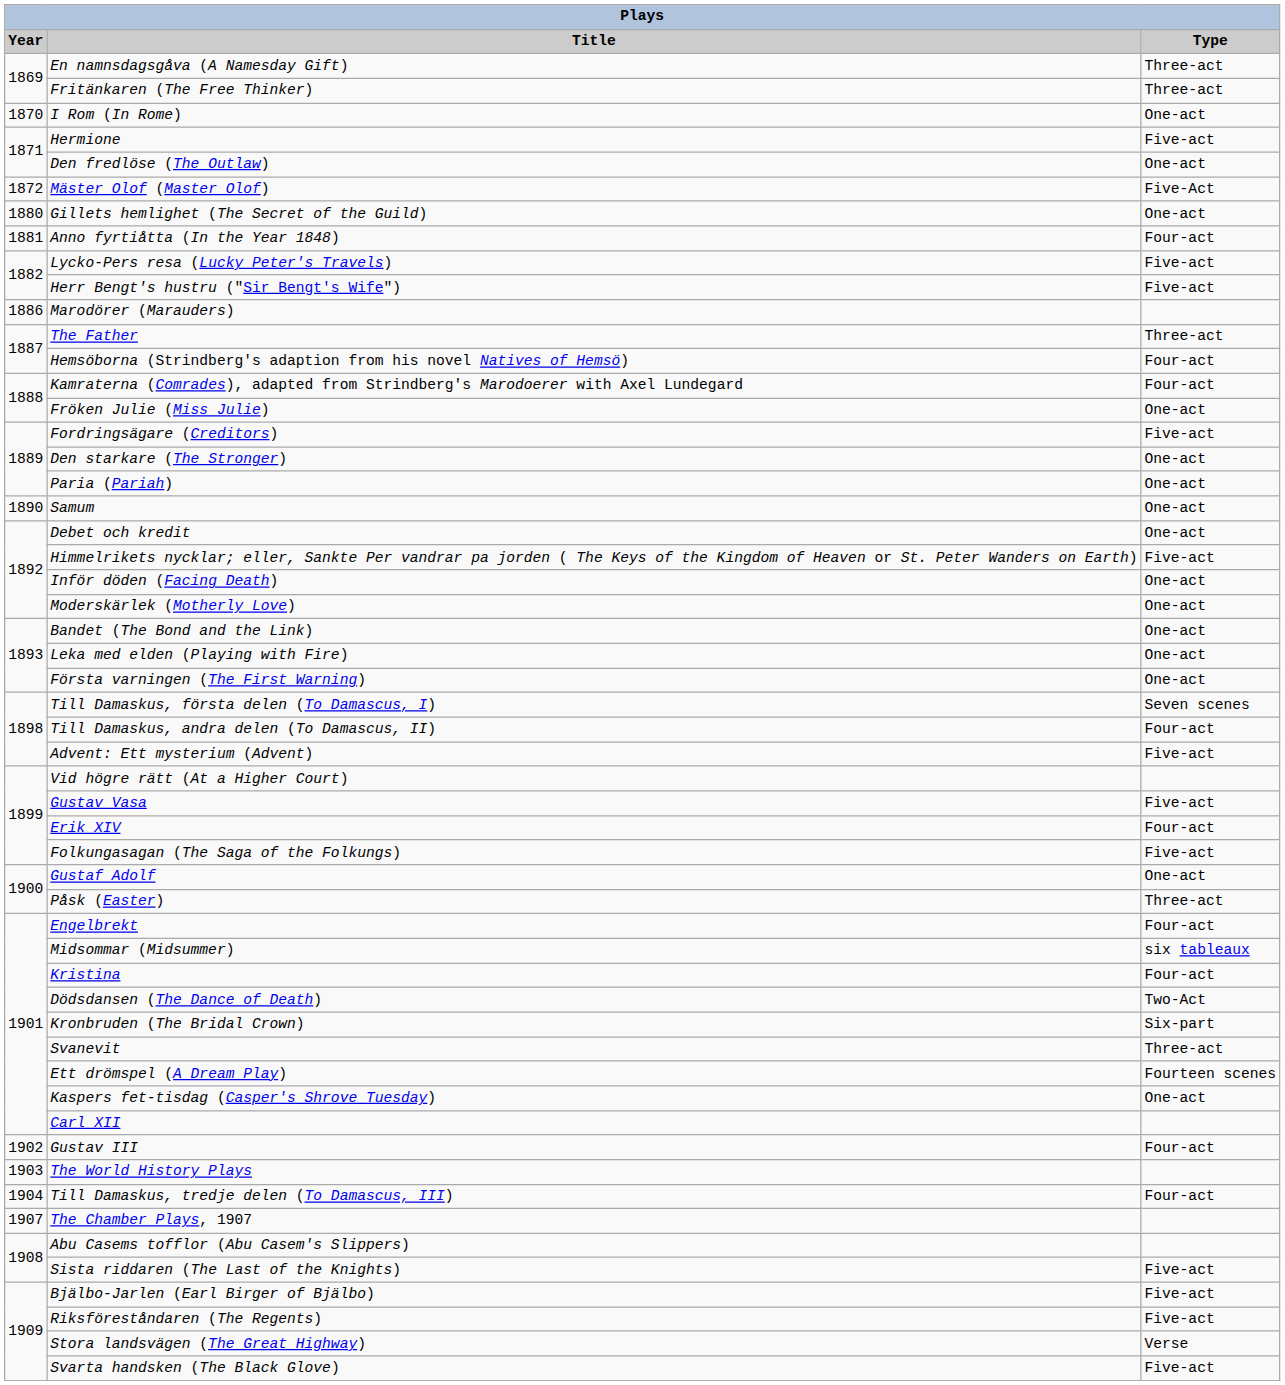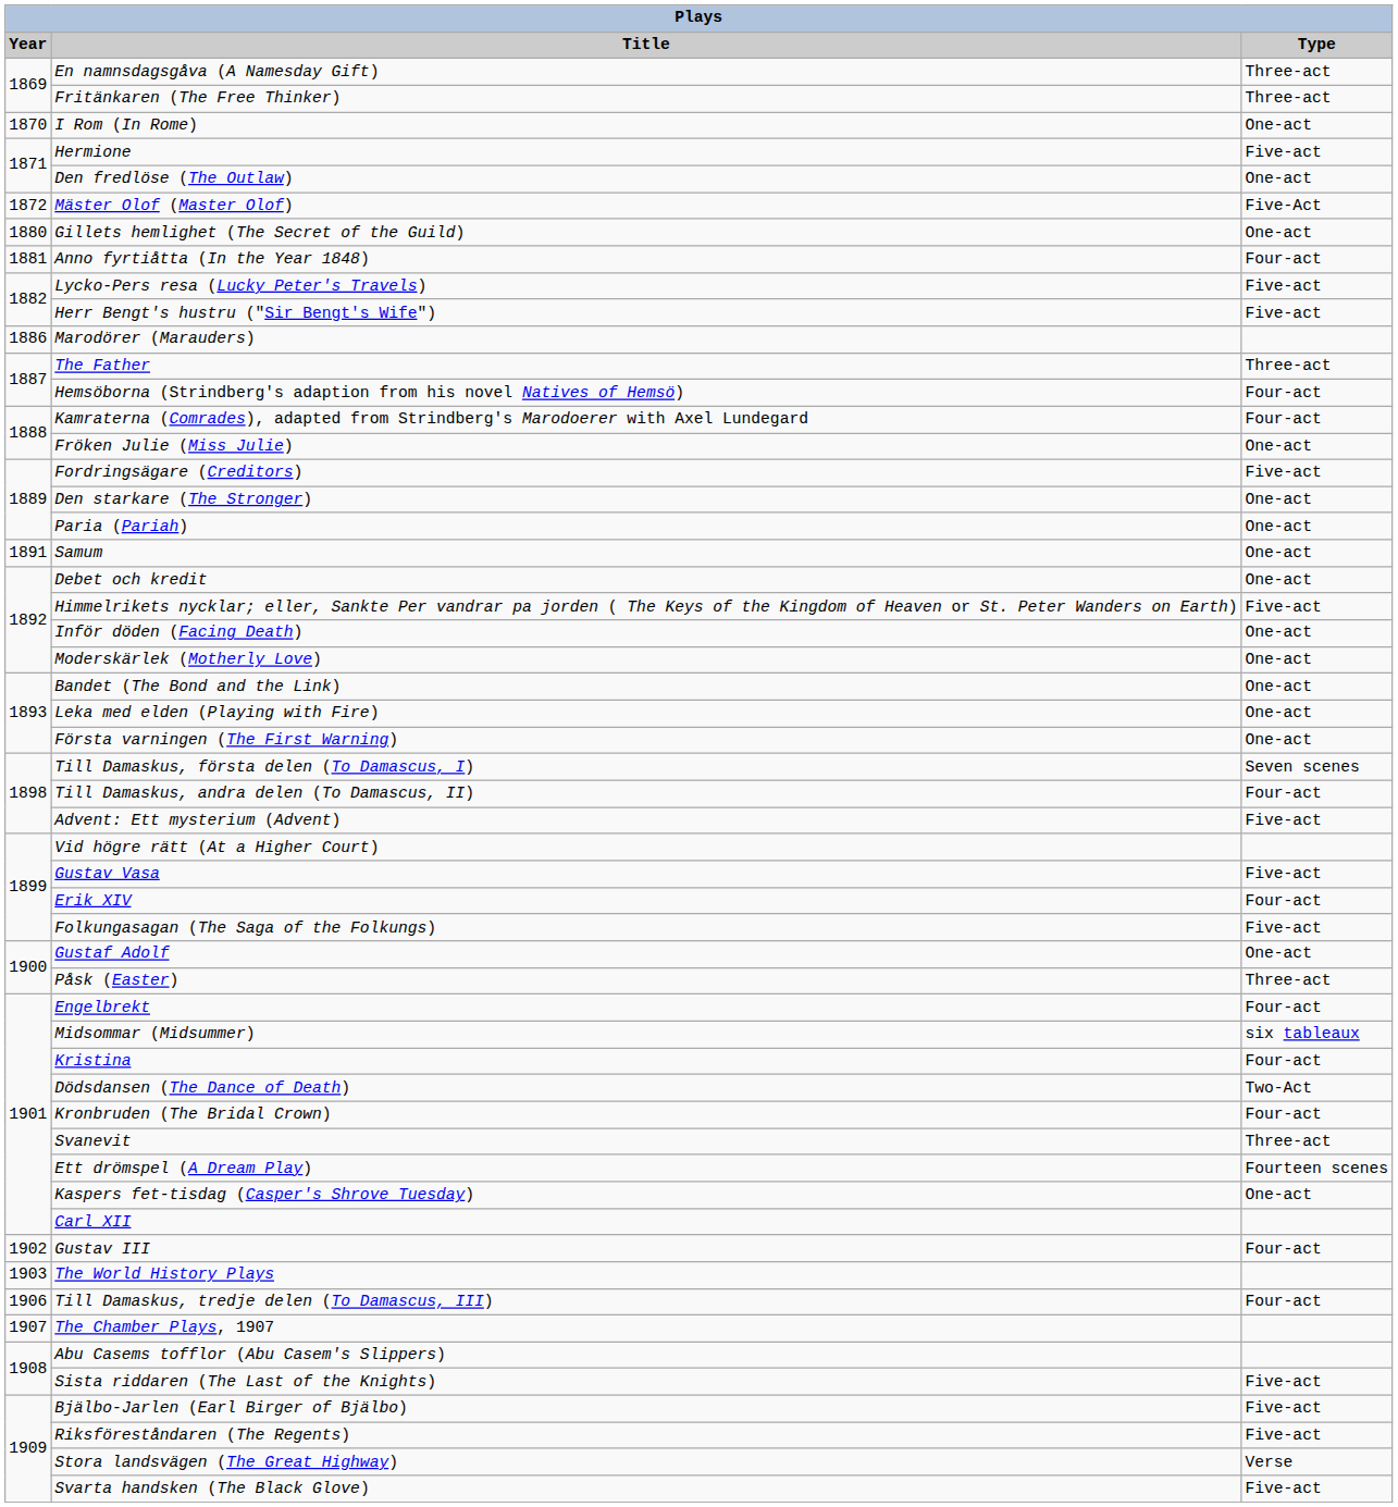Samum | Year: 1890 -> 1891
Kronbruden (The Bridal Crown) | Type: Six-part -> Four-act
Till Damaskus, tredje delen (To Damascus, III) | Year: 1904 -> 1906
